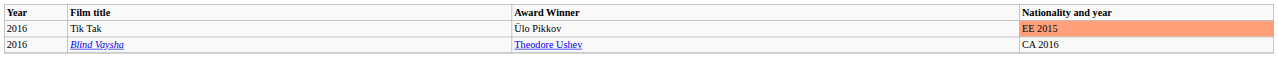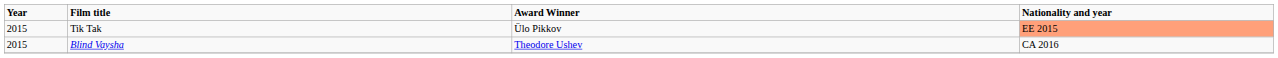Tik Tak | Year: 2016 -> 2015
Blind Vaysha | Year: 2016 -> 2015
